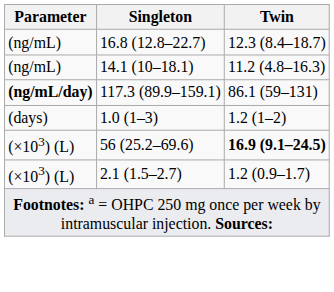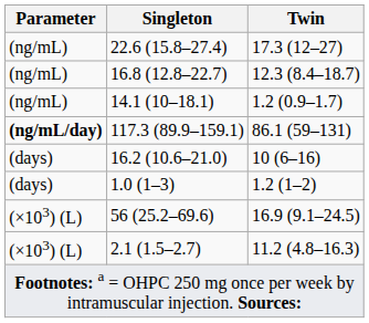+ row: (ng/mL) | 22.6 (15.8–27.4) | 17.3 (12–27)
14.1 (10–18.1) | Twin: 11.2 (4.8–16.3) -> 1.2 (0.9–1.7)
+ row: (days) | 16.2 (10.6–21.0) | 10 (6–16)
56 (25.2–69.6) | Twin: bold -> normal
2.1 (1.5–2.7) | Twin: 1.2 (0.9–1.7) -> 11.2 (4.8–16.3)
